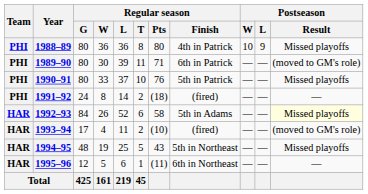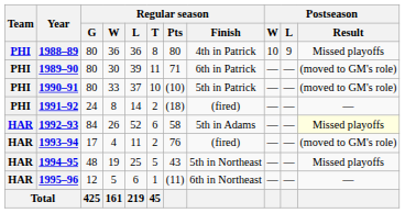1990–91 | Regular season / Pts: 76 -> (10)
1990–91 | Postseason / Result: Missed playoffs -> (moved to GM's role)
1993–94 | Regular season / Pts: (10) -> 76
